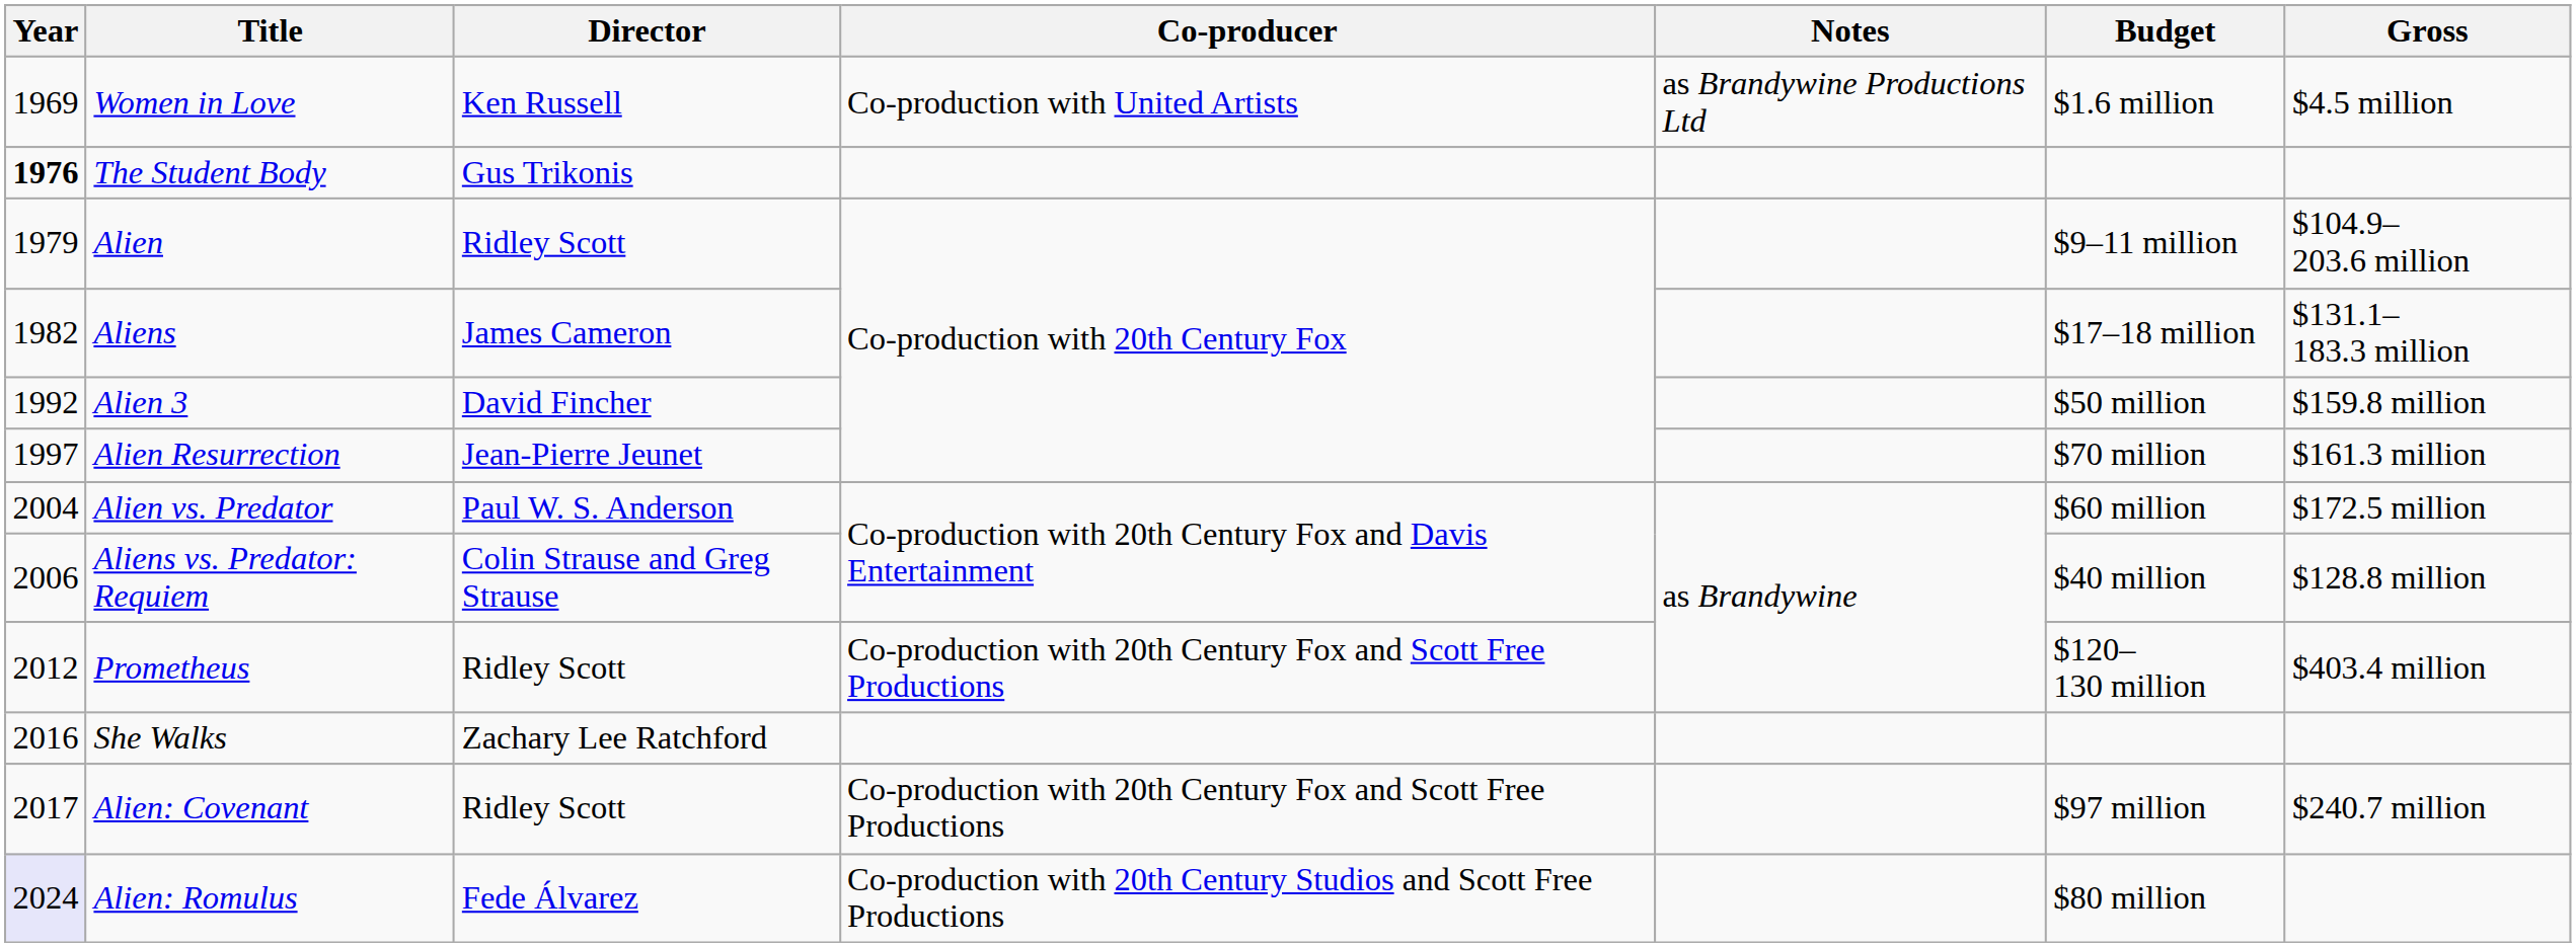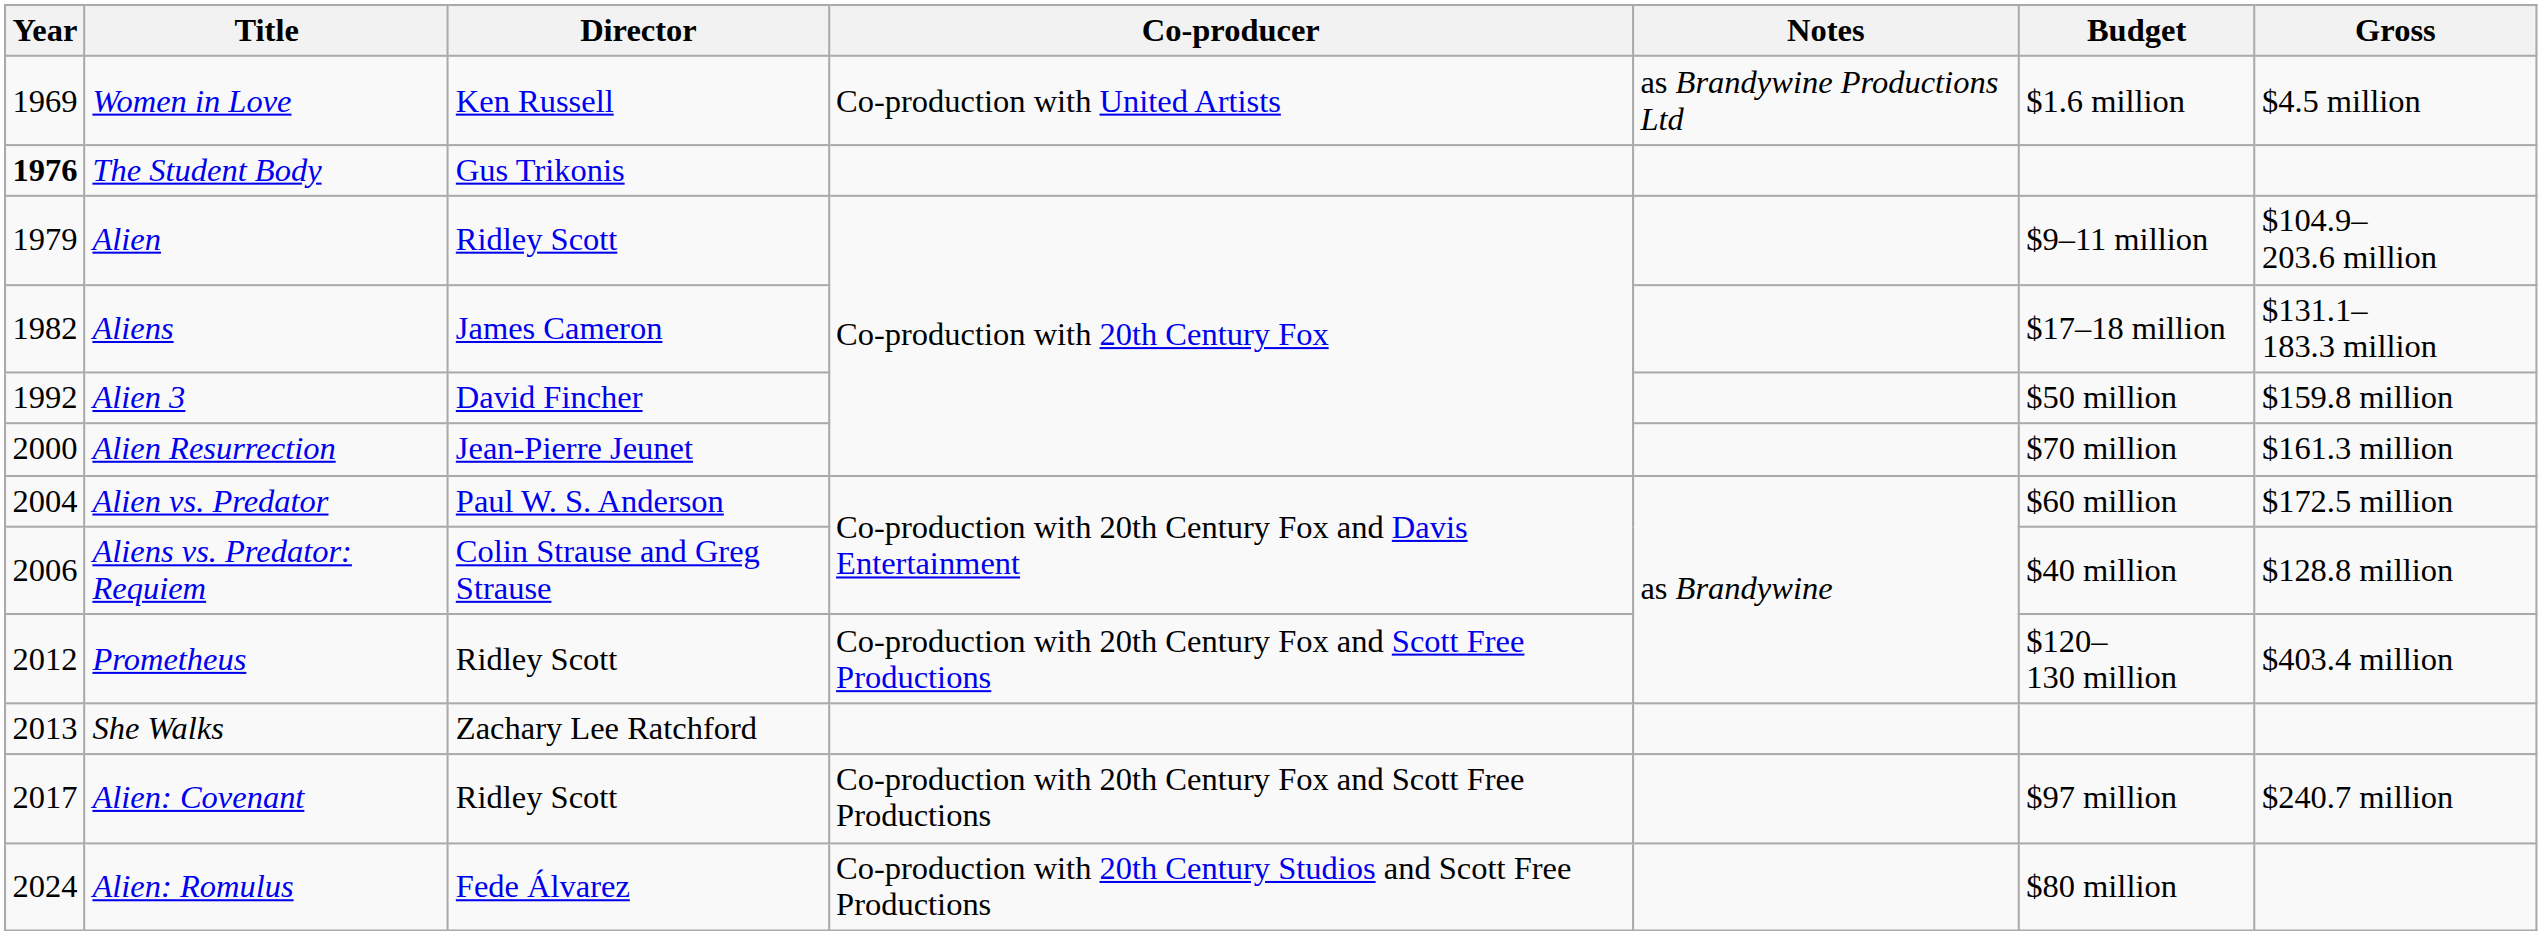Alien Resurrection | Year: 1997 -> 2000
She Walks | Year: 2016 -> 2013
Alien: Romulus | Year: lavender background -> no background
